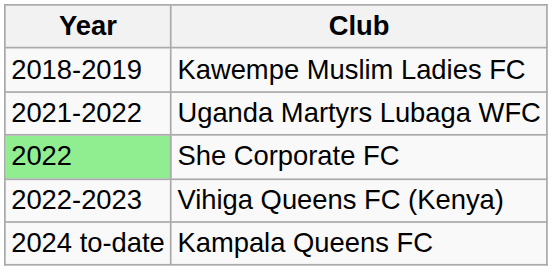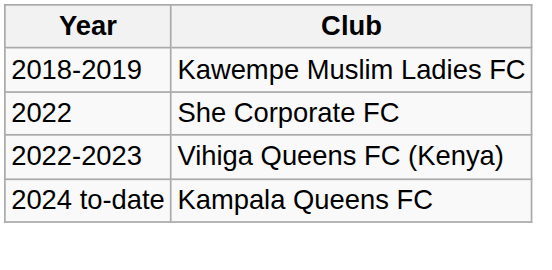- row: 2021-2022 | Uganda Martyrs Lubaga WFC
She Corporate FC | Year: lightgreen background -> no background
